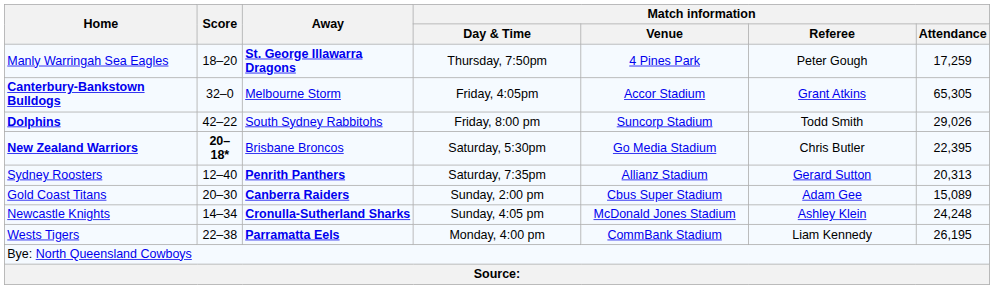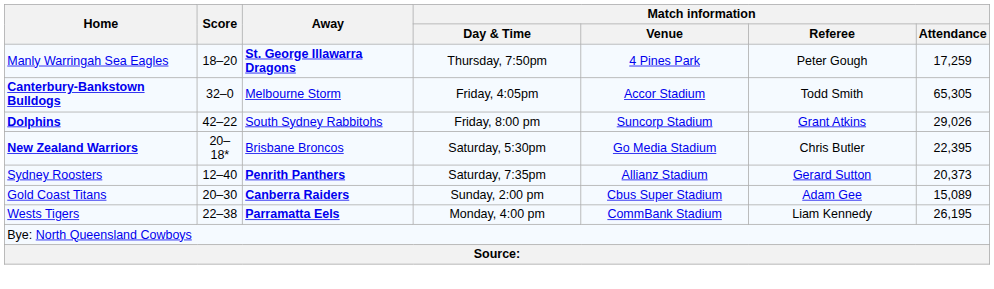Canterbury-Bankstown Bulldogs | Match information / Referee: Grant Atkins -> Todd Smith
Dolphins | Match information / Referee: Todd Smith -> Grant Atkins
New Zealand Warriors | Score: bold -> normal
Sydney Roosters | Match information / Attendance: 20,313 -> 20,373
- row: Newcastle Knights | 14–34 | Cronulla-Sutherland Sharks | Sunday, 4:05 pm | McDonald Jones Stadium | Ashley Klein | 24,248
